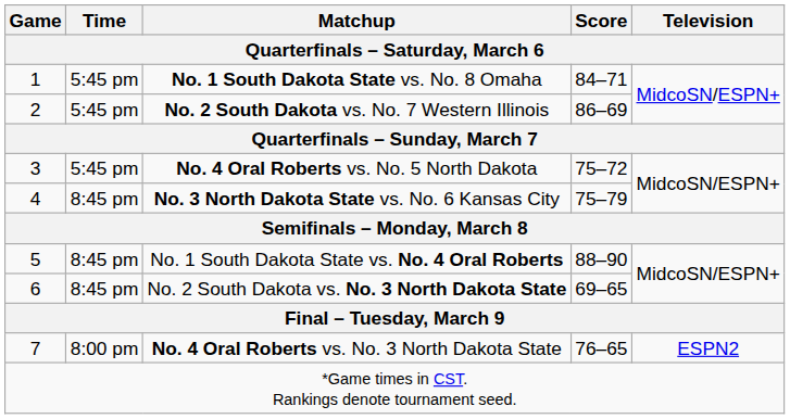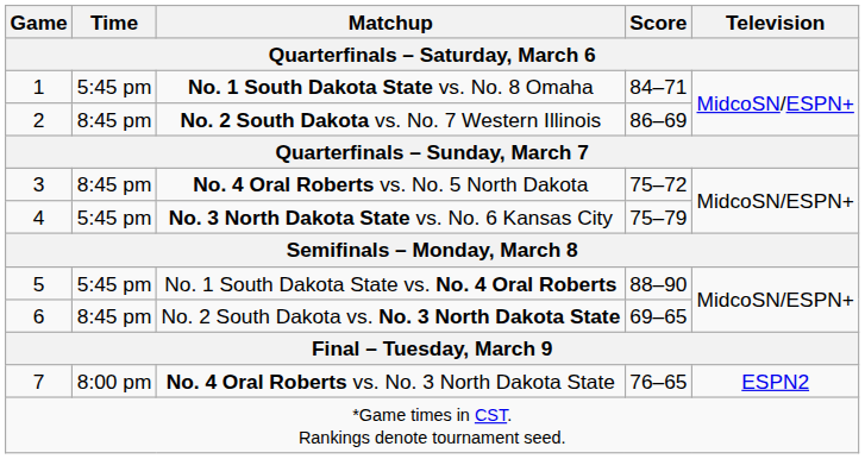No. 2 South Dakota vs. No. 7 Western Illinois | Time: 5:45 pm -> 8:45 pm
No. 4 Oral Roberts vs. No. 5 North Dakota | Time: 5:45 pm -> 8:45 pm
No. 3 North Dakota State vs. No. 6 Kansas City | Time: 8:45 pm -> 5:45 pm
No. 1 South Dakota State vs. No. 4 Oral Roberts | Time: 8:45 pm -> 5:45 pm
